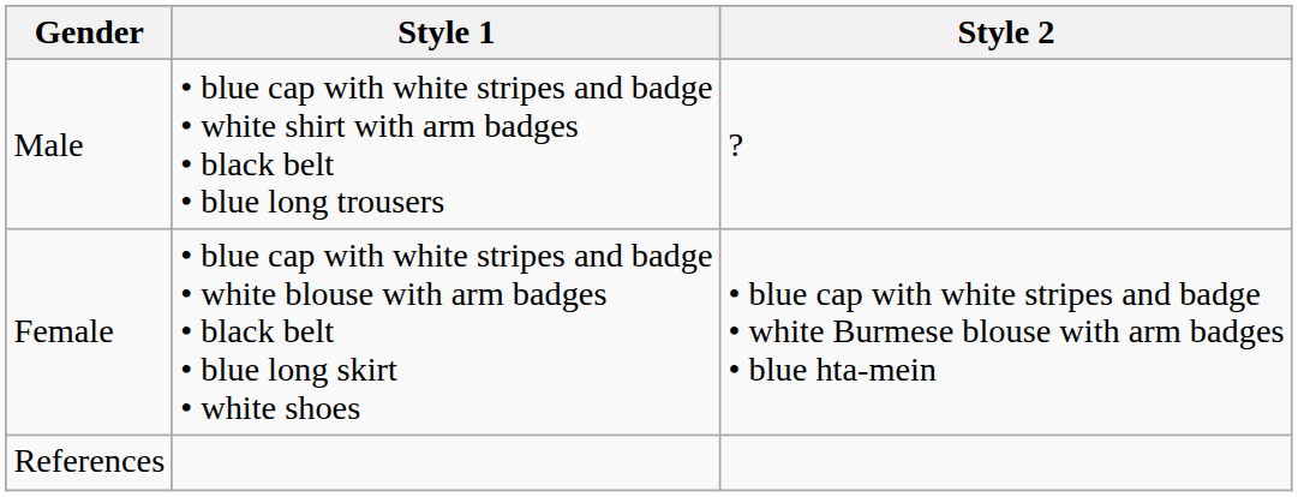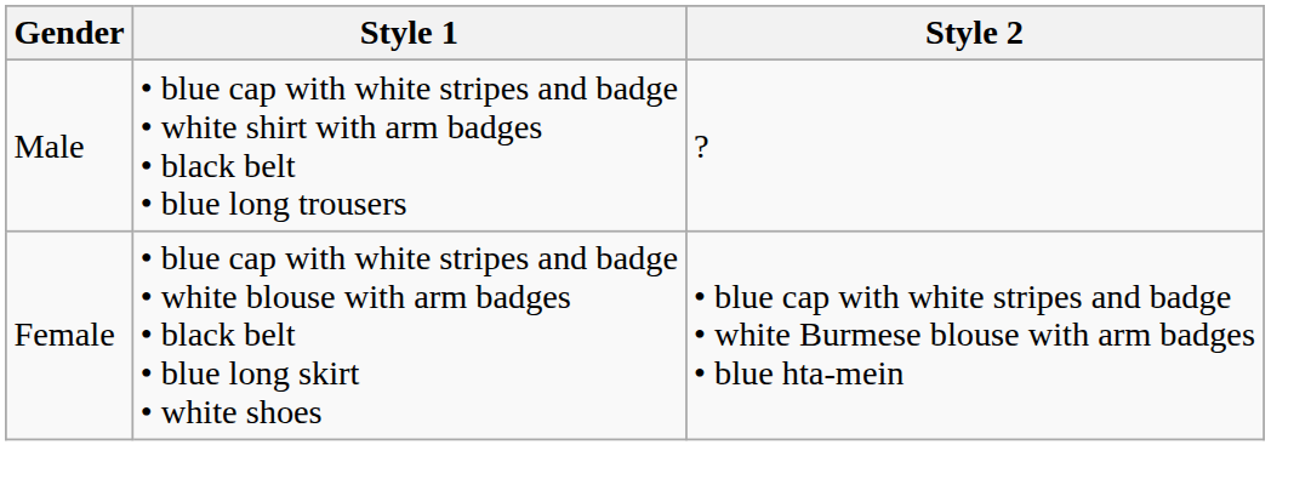- row: References
